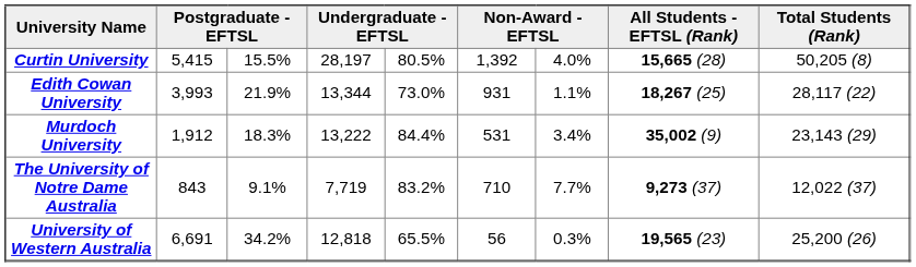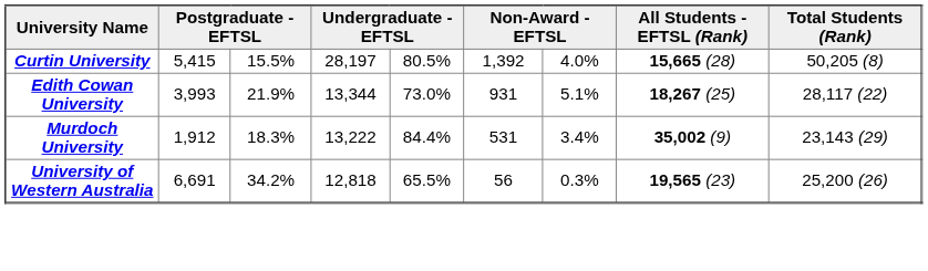Edith Cowan University | column 7: 1.1% -> 5.1%
- row: The University of Notre Dame Australia | 843 | 9.1% | 7,719 | 83.2% | 710 | 7.7% | 9,273 (37) | 12,022 (37)
